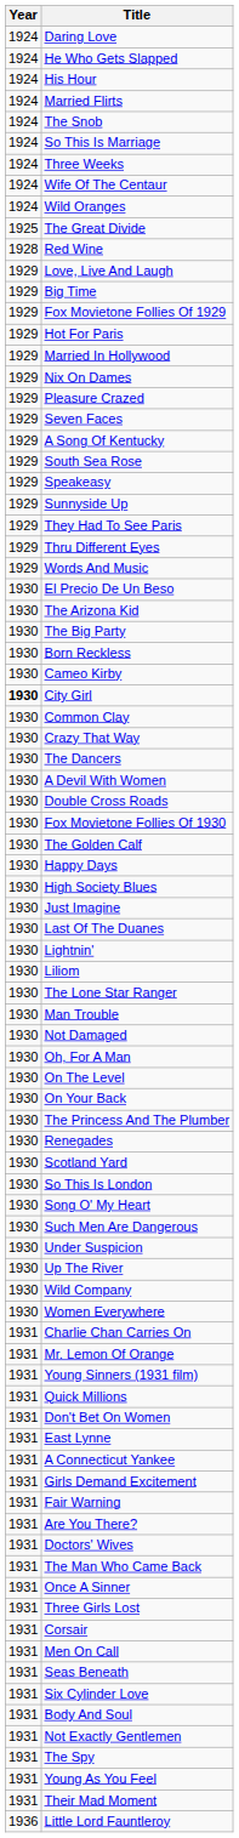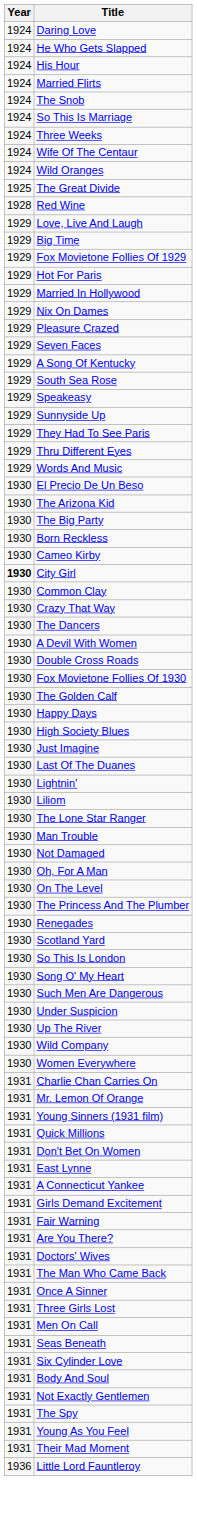- row: 1930 | On Your Back
- row: 1931 | Corsair
